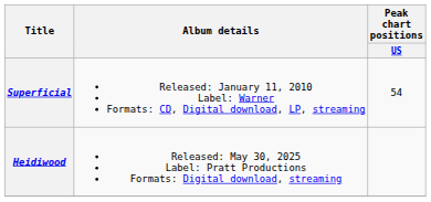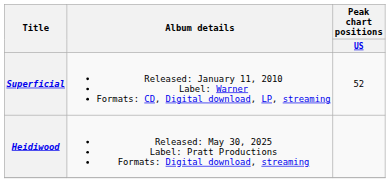Superficial | Peak chart positions / US: 54 -> 52
